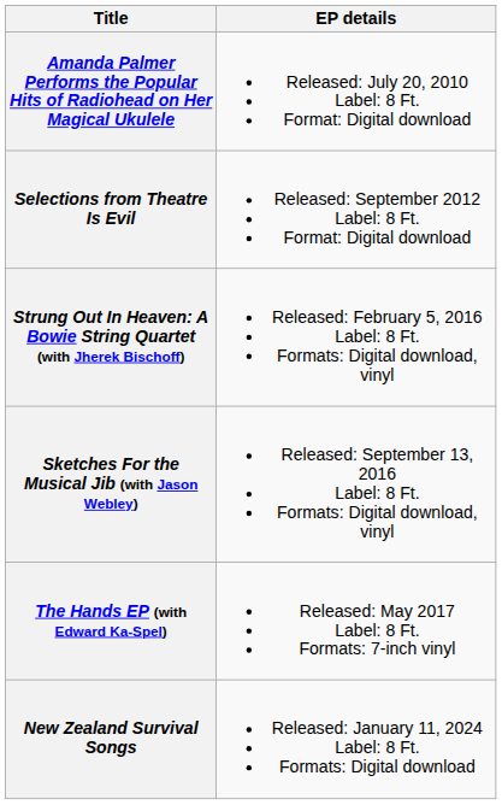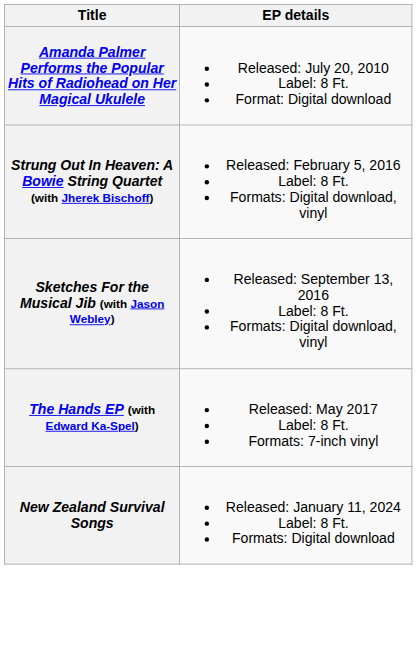- row: Selections from Theatre Is Evil | Released: September 2012 Label: 8 Ft. Format: Digital download
